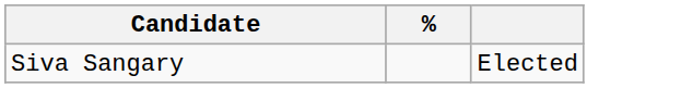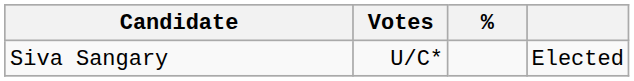+ column: Votes | U/C*
